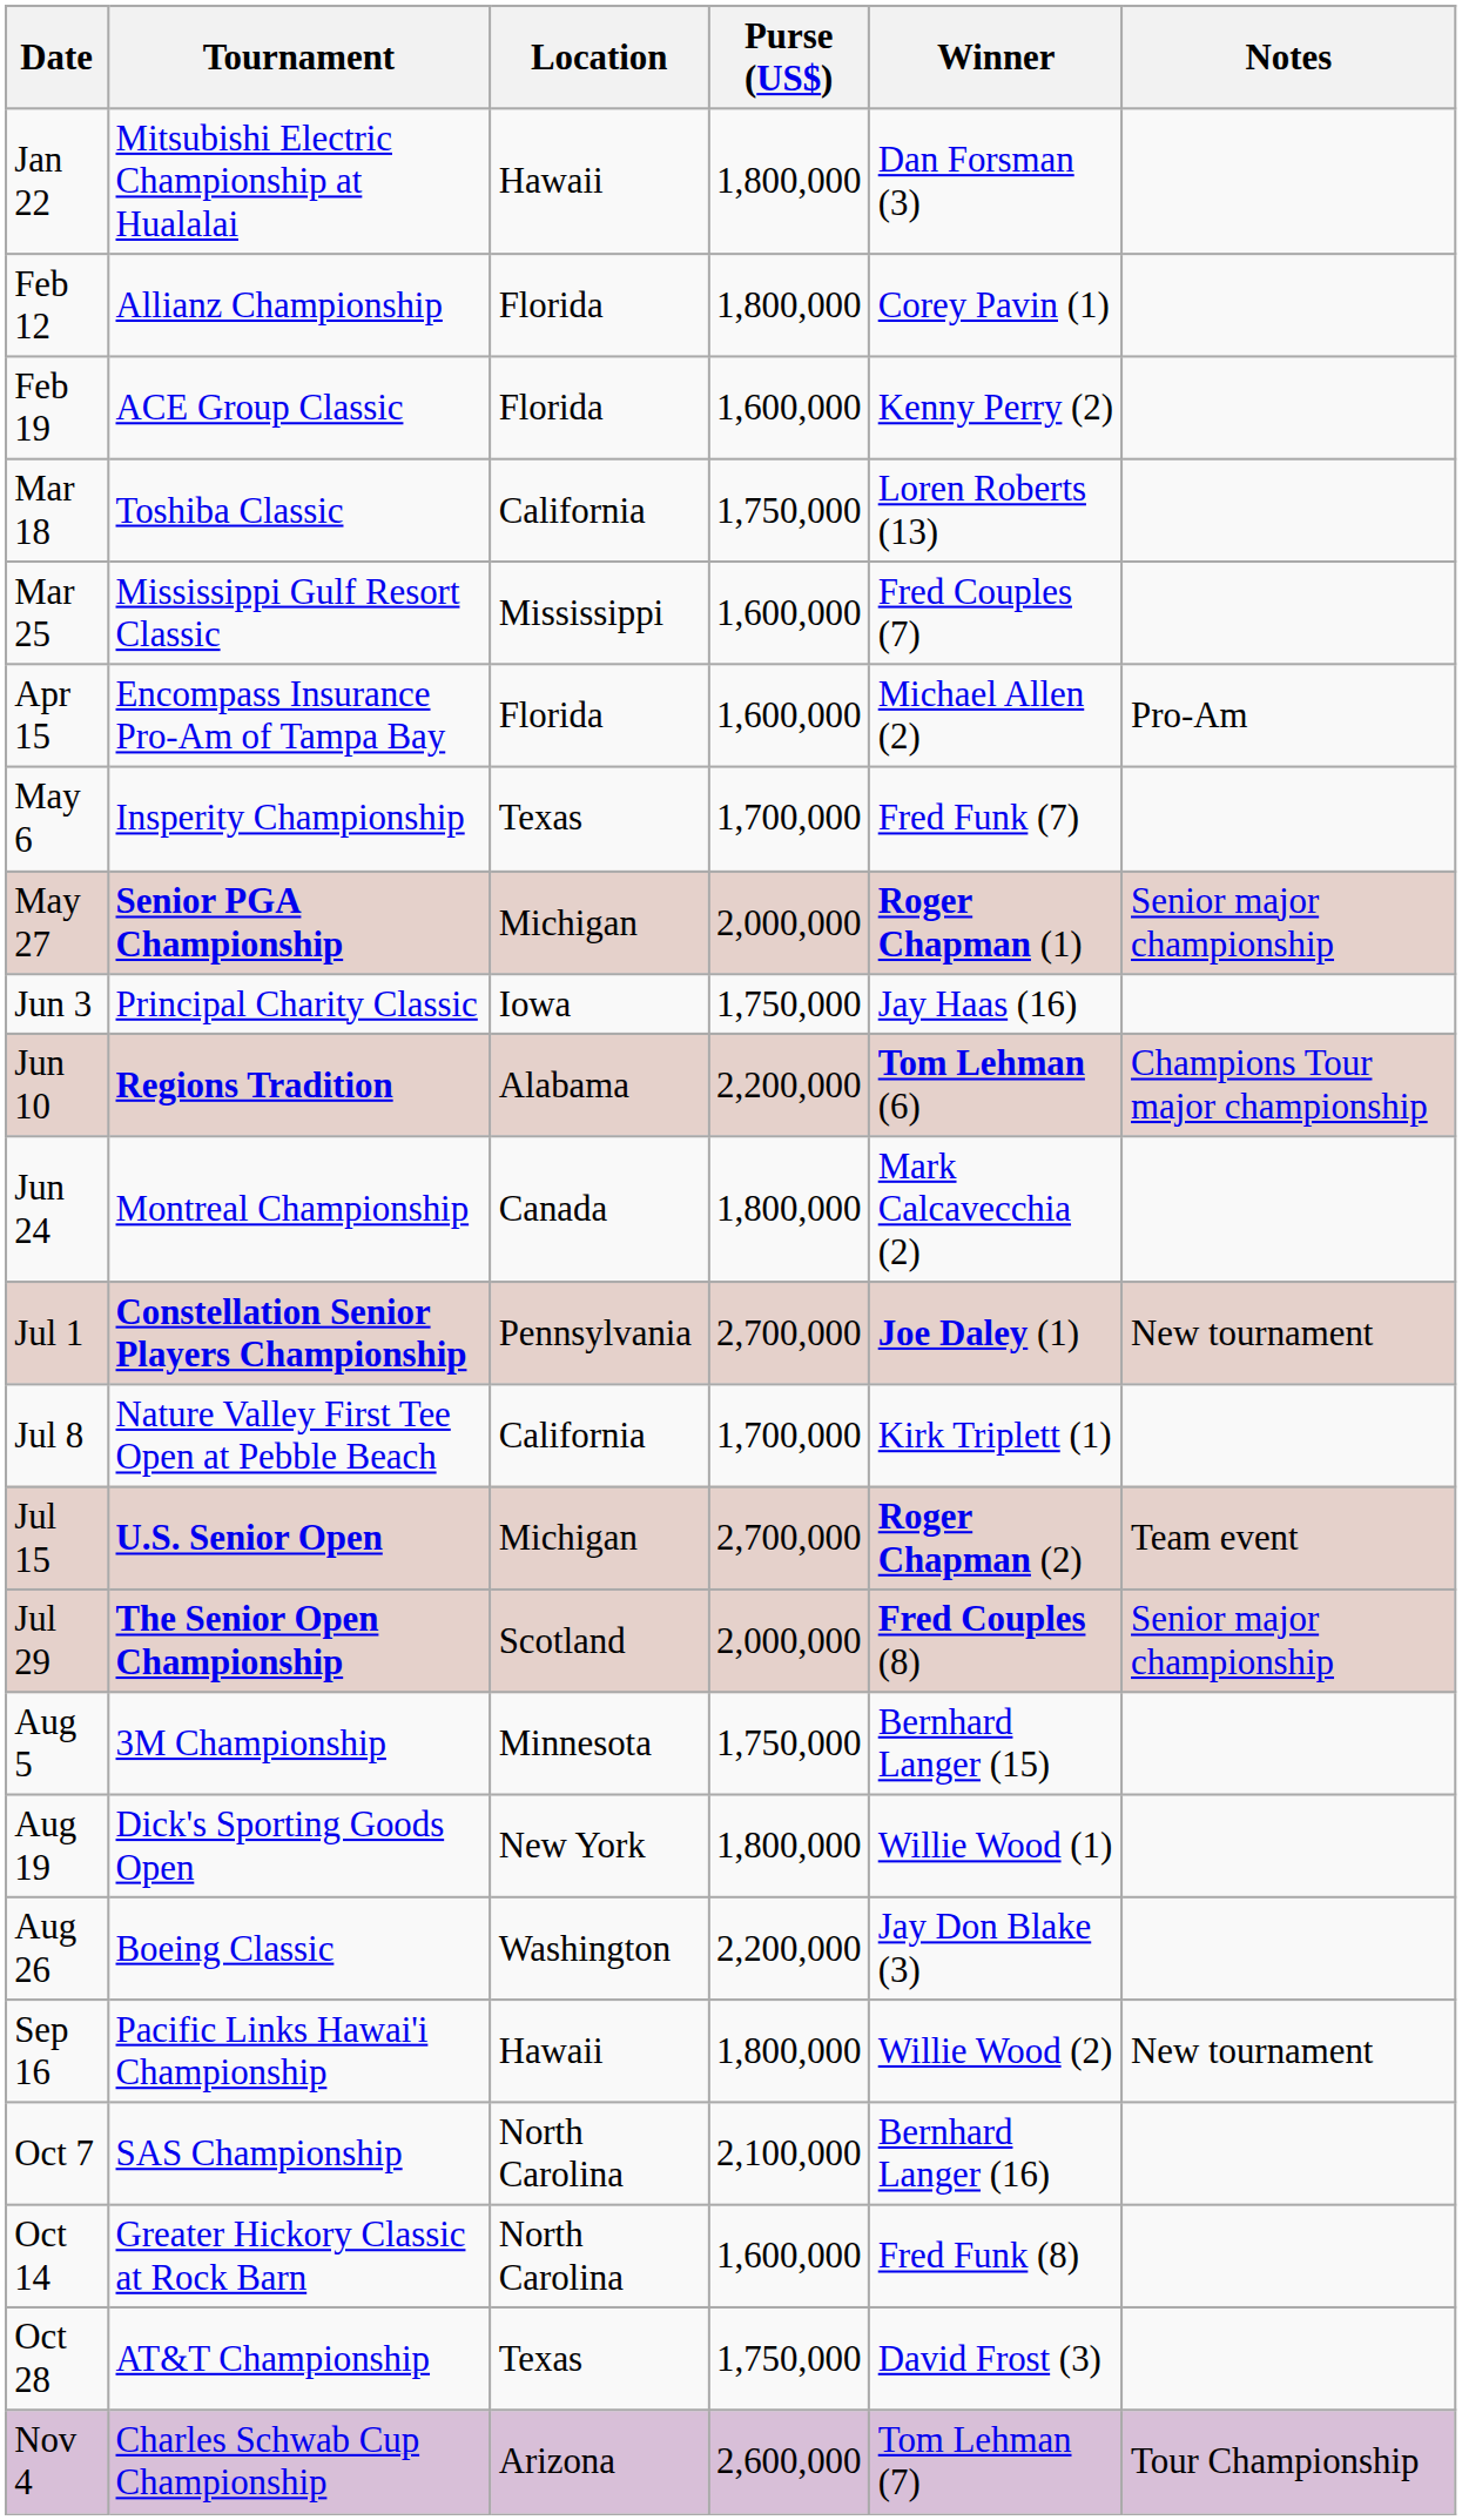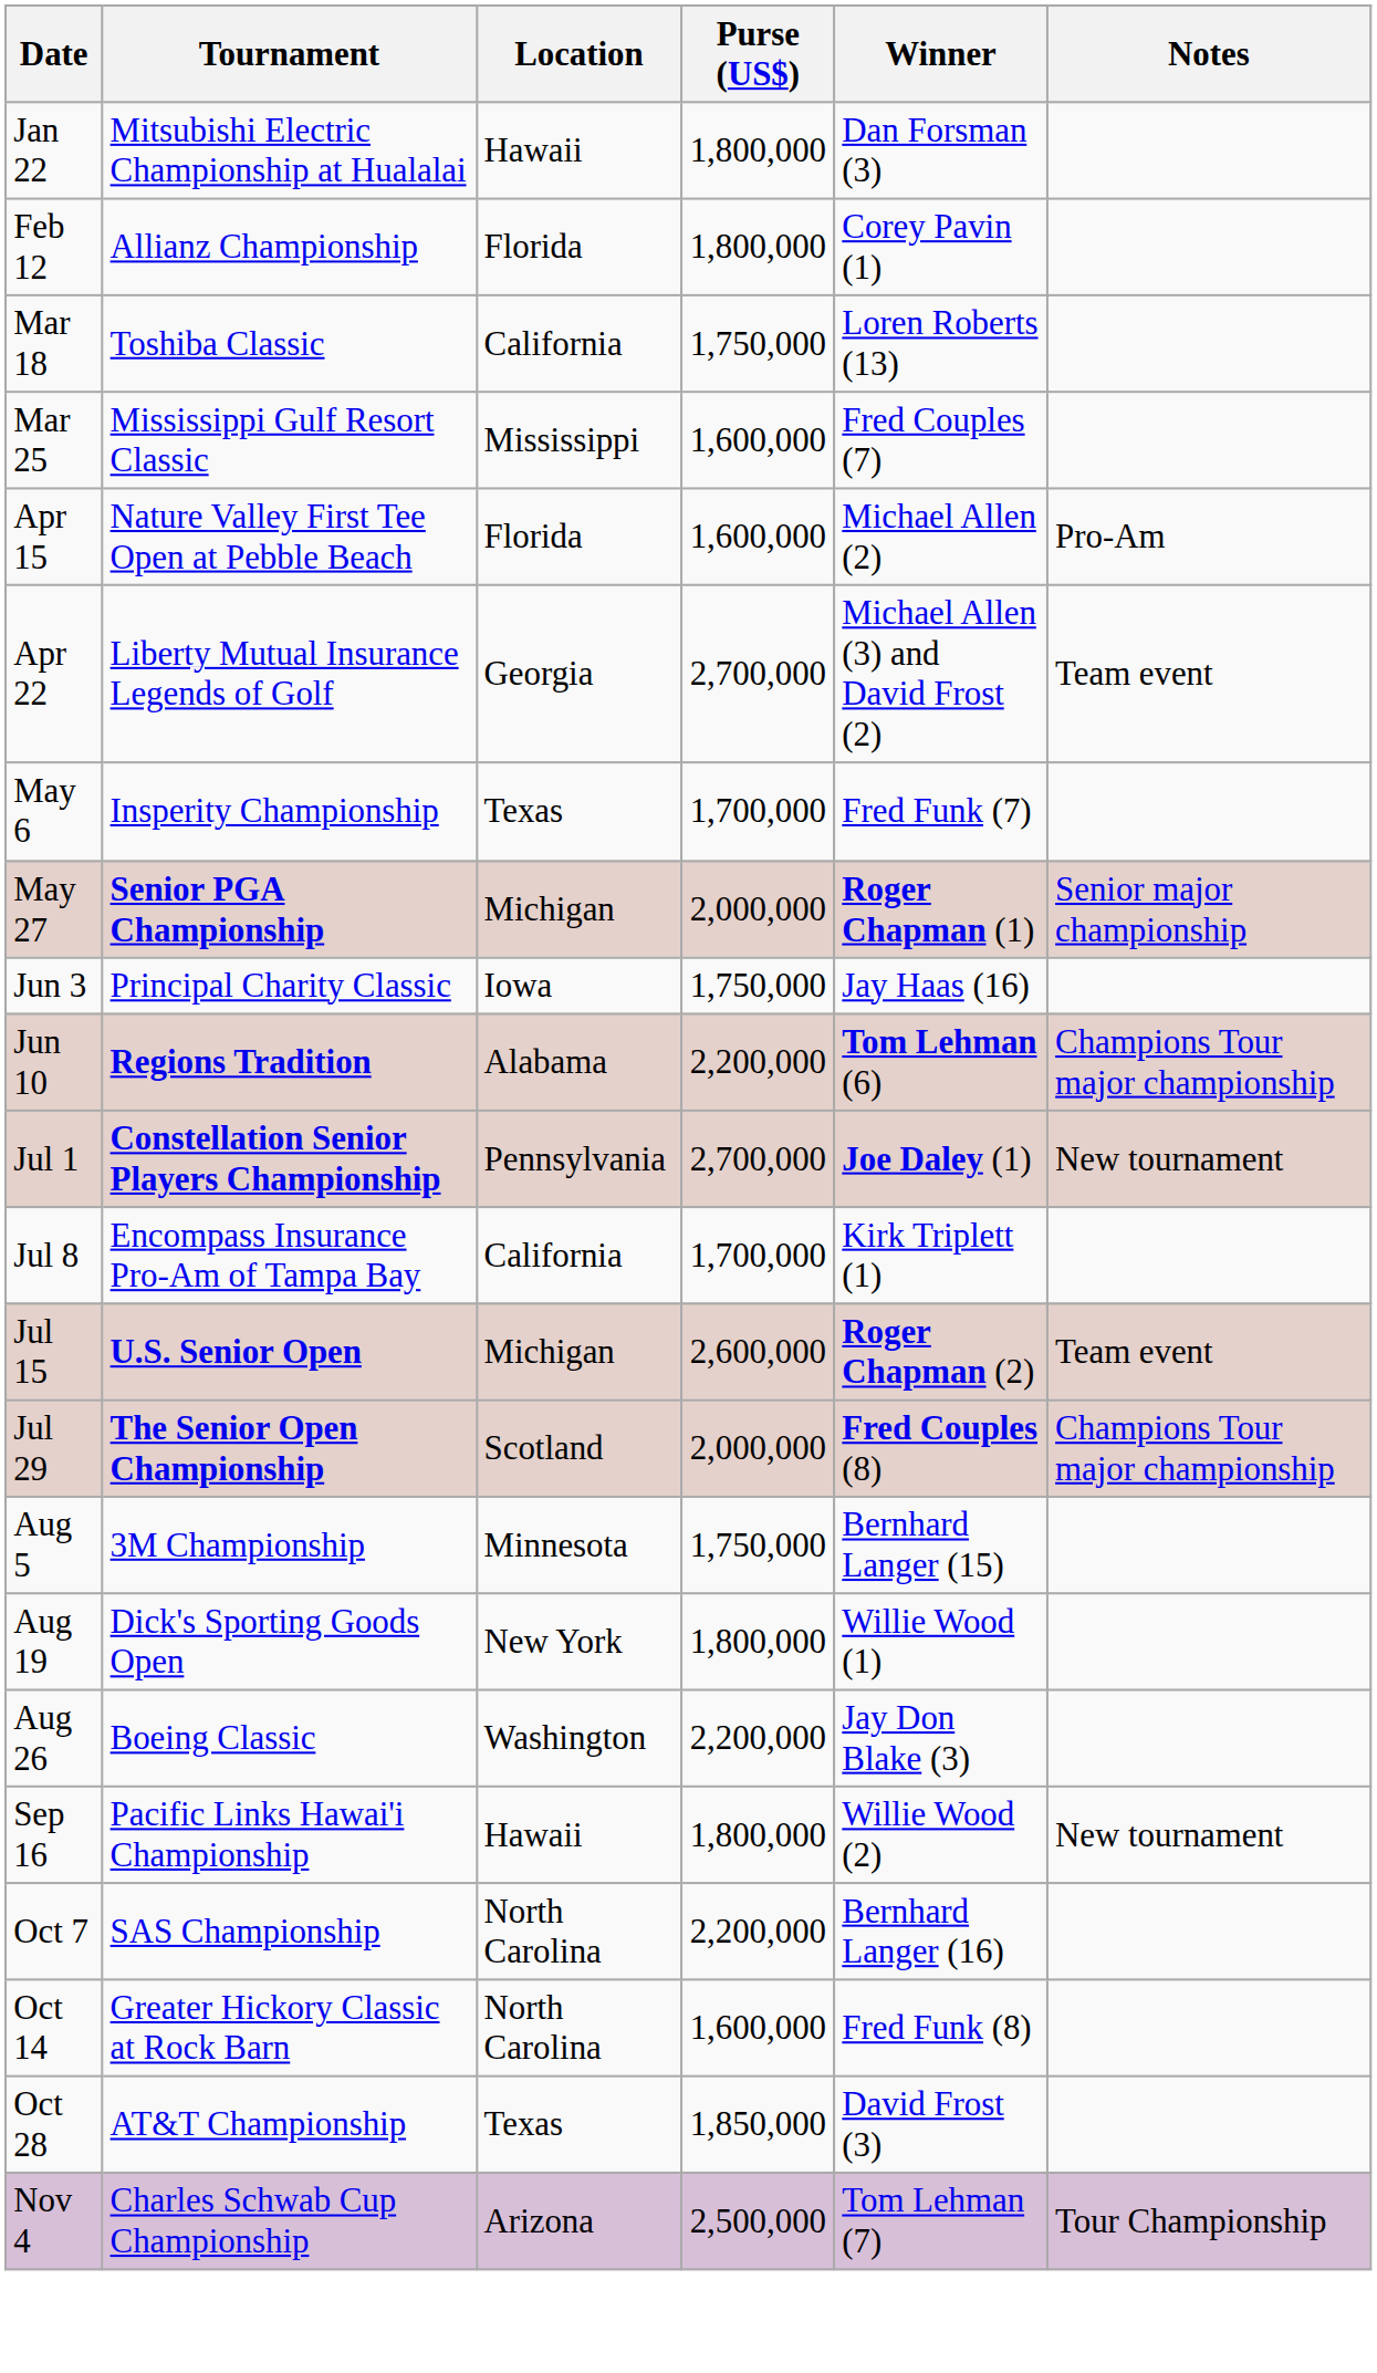- row: Feb 19 | ACE Group Classic | Florida | 1,600,000 | Kenny Perry (2)
Apr 15 | Tournament: Encompass Insurance Pro-Am of Tampa Bay -> Nature Valley First Tee Open at Pebble Beach
+ row: Apr 22 | Liberty Mutual Insurance Legends of Golf | Georgia | 2,700,000 | Michael Allen (3) and David Frost (2) | Team event
- row: Jun 24 | Montreal Championship | Canada | 1,800,000 | Mark Calcavecchia (2)
Jul 8 | Tournament: Nature Valley First Tee Open at Pebble Beach -> Encompass Insurance Pro-Am of Tampa Bay
Jul 15 | Purse (US$): 2,700,000 -> 2,600,000
Jul 29 | Notes: Senior major championship -> Champions Tour major championship
Oct 7 | Purse (US$): 2,100,000 -> 2,200,000
Oct 28 | Purse (US$): 1,750,000 -> 1,850,000
Nov 4 | Purse (US$): 2,600,000 -> 2,500,000
